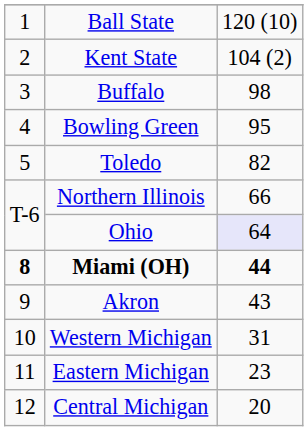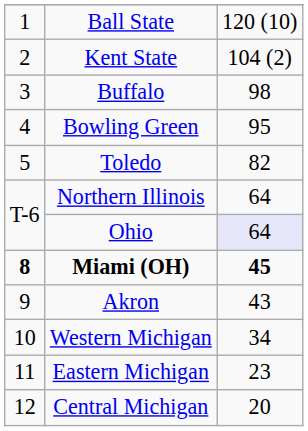Northern Illinois | column 3: 66 -> 64
Miami (OH) | column 3: 44 -> 45
Western Michigan | column 3: 31 -> 34
